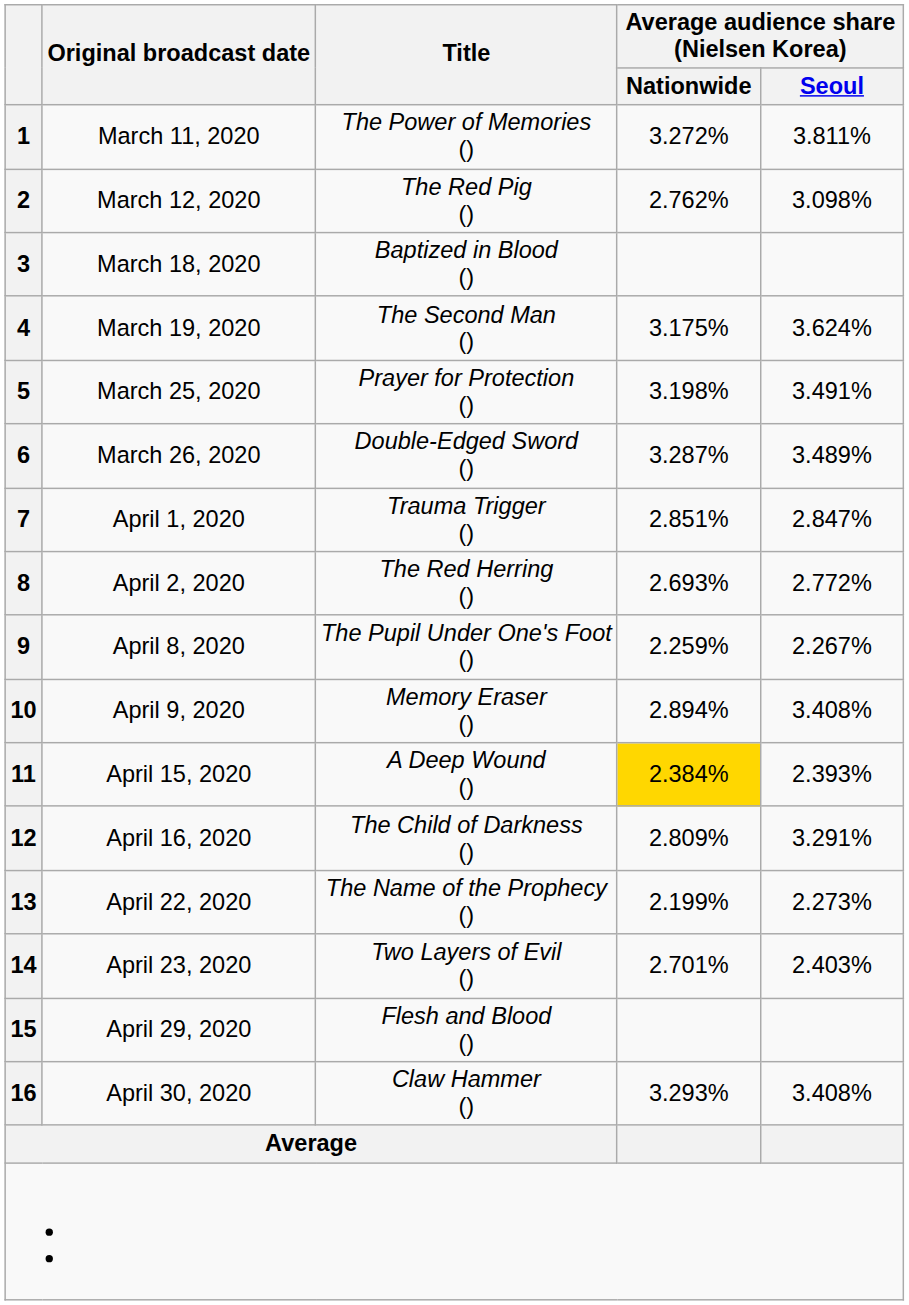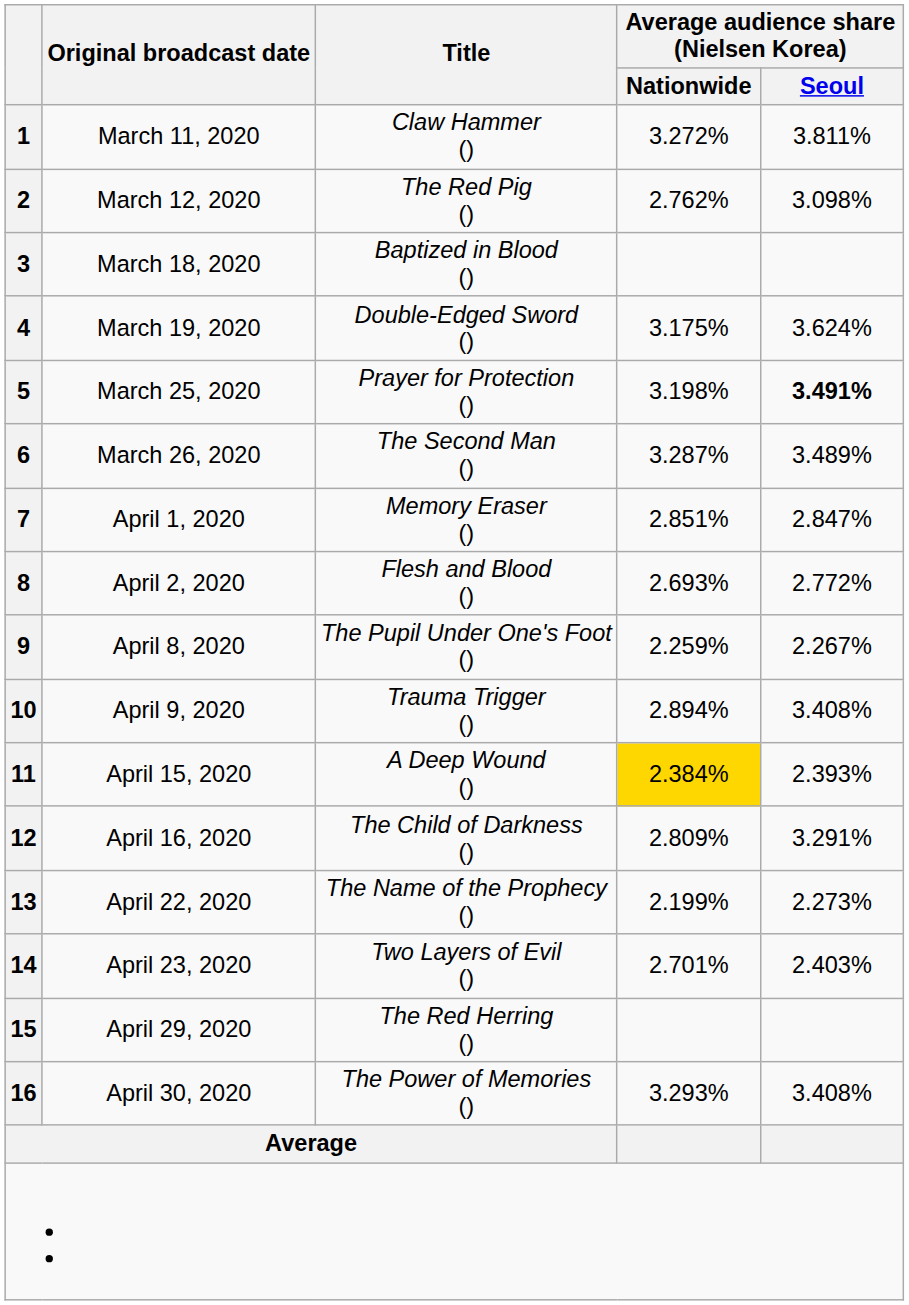1 | Title: The Power of Memories () -> Claw Hammer ()
4 | Title: The Second Man () -> Double-Edged Sword ()
5 | Average audience share (Nielsen Korea) / Seoul: normal -> bold
6 | Title: Double-Edged Sword () -> The Second Man ()
7 | Title: Trauma Trigger () -> Memory Eraser ()
8 | Title: The Red Herring () -> Flesh and Blood ()
10 | Title: Memory Eraser () -> Trauma Trigger ()
15 | Title: Flesh and Blood () -> The Red Herring ()
16 | Title: Claw Hammer () -> The Power of Memories ()
